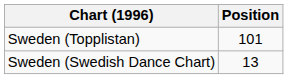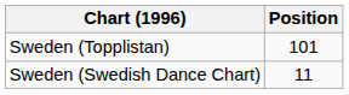Sweden (Swedish Dance Chart) | Position: 13 -> 11
